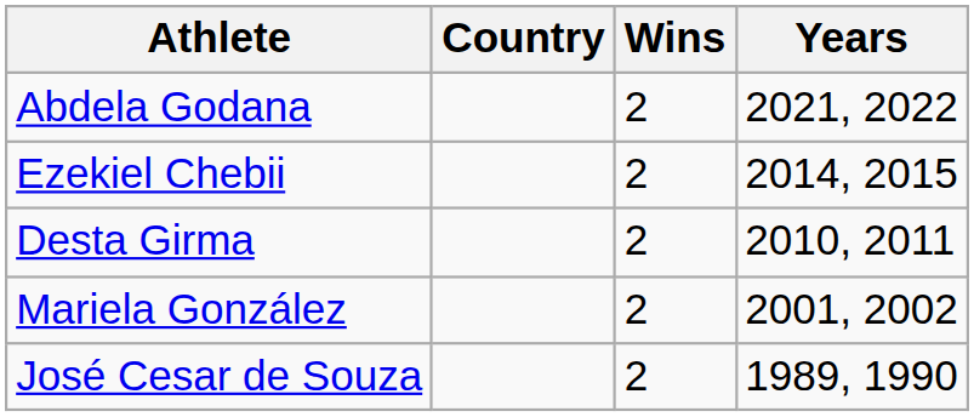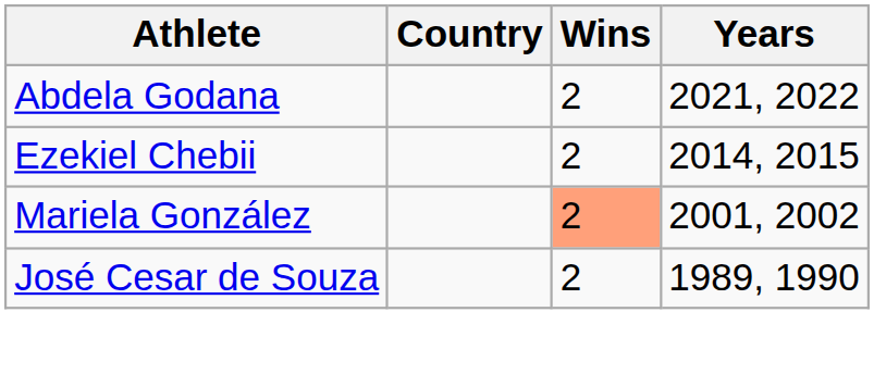- row: Desta Girma | 2 | 2010, 2011
Mariela González | Wins: no background -> lightsalmon background
